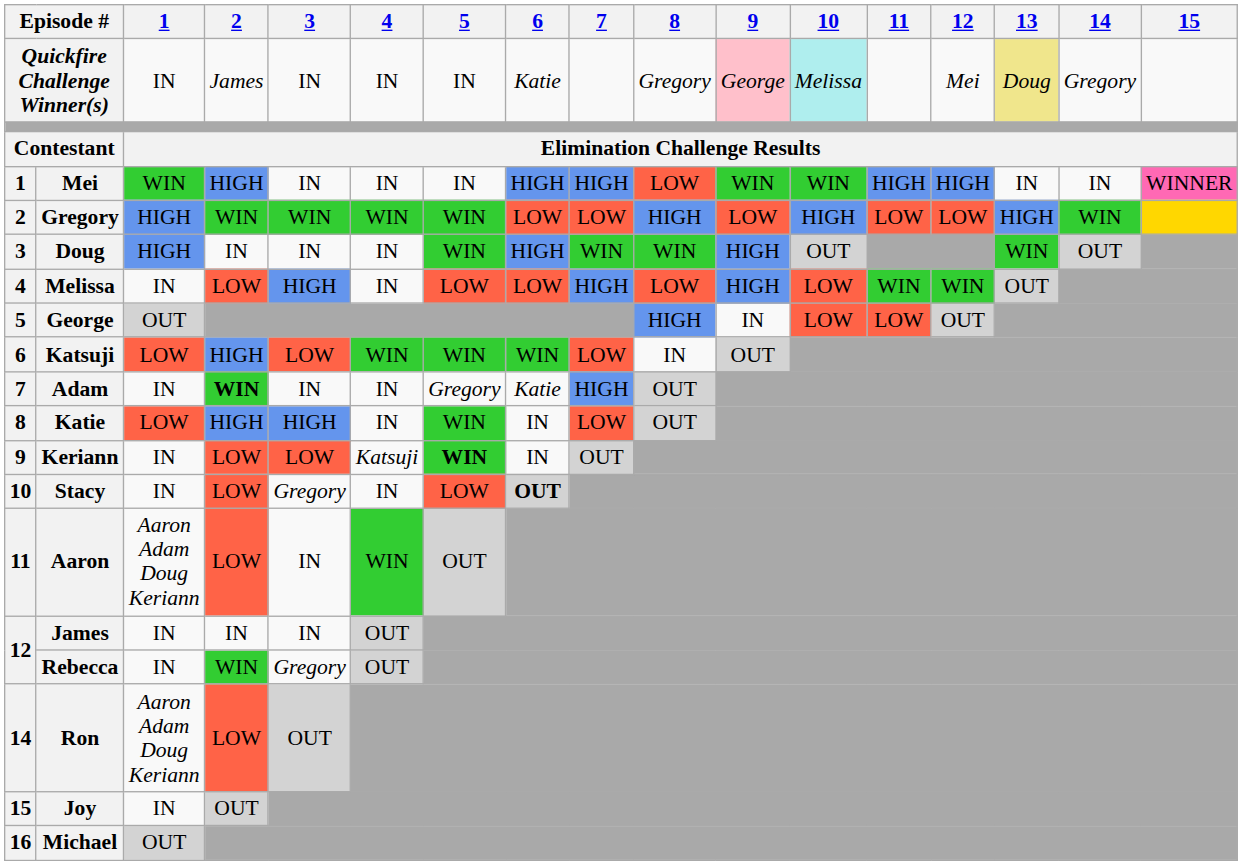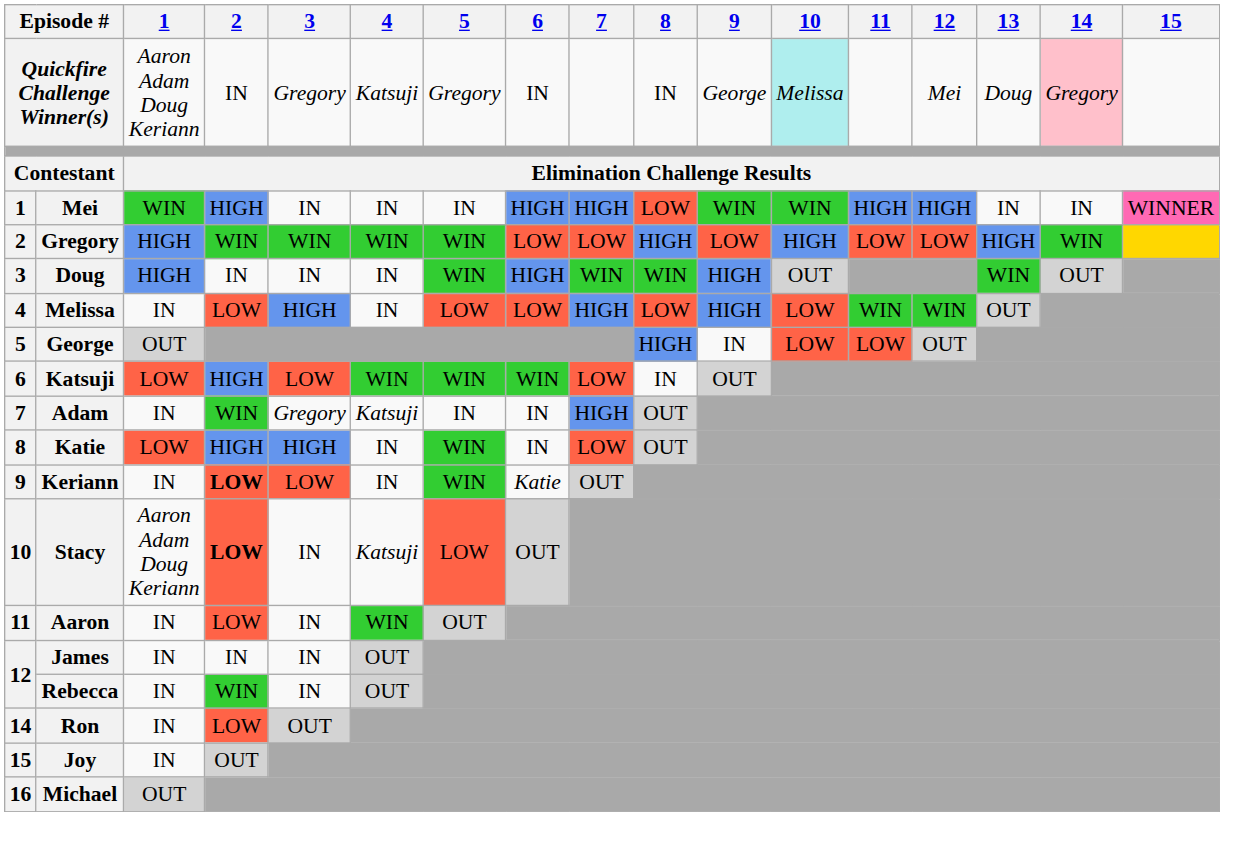Quickfire Challenge Winner(s) | 1: IN -> Aaron Adam Doug Keriann
Quickfire Challenge Winner(s) | 2: James -> IN
Quickfire Challenge Winner(s) | 3: IN -> Gregory
Quickfire Challenge Winner(s) | 4: IN -> Katsuji
Quickfire Challenge Winner(s) | 5: IN -> Gregory
Quickfire Challenge Winner(s) | 6: Katie -> IN
Quickfire Challenge Winner(s) | 8: Gregory -> IN
Quickfire Challenge Winner(s) | 9: pink background -> no background
Quickfire Challenge Winner(s) | 13: khaki background -> no background
Quickfire Challenge Winner(s) | 14: no background -> pink background
Adam | 2: bold -> normal
Adam | 3: IN -> Gregory
Adam | 4: IN -> Katsuji
Adam | 5: Gregory -> IN
Adam | 6: Katie -> IN
Keriann | 2: normal -> bold
Keriann | 4: Katsuji -> IN
Keriann | 5: bold -> normal
Keriann | 6: IN -> Katie
Stacy | 1: IN -> Aaron Adam Doug Keriann
Stacy | 2: normal -> bold
Stacy | 3: Gregory -> IN
Stacy | 4: IN -> Katsuji
Stacy | 6: bold -> normal
Aaron | 1: Aaron Adam Doug Keriann -> IN
Rebecca | 3: Gregory -> IN
Ron | 1: Aaron Adam Doug Keriann -> IN
